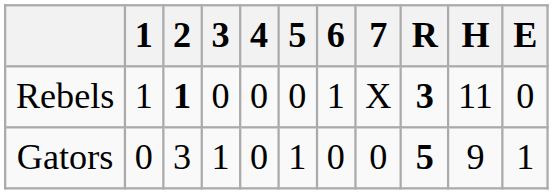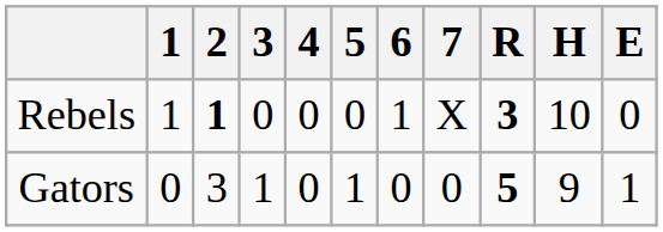Rebels | H: 11 -> 10
